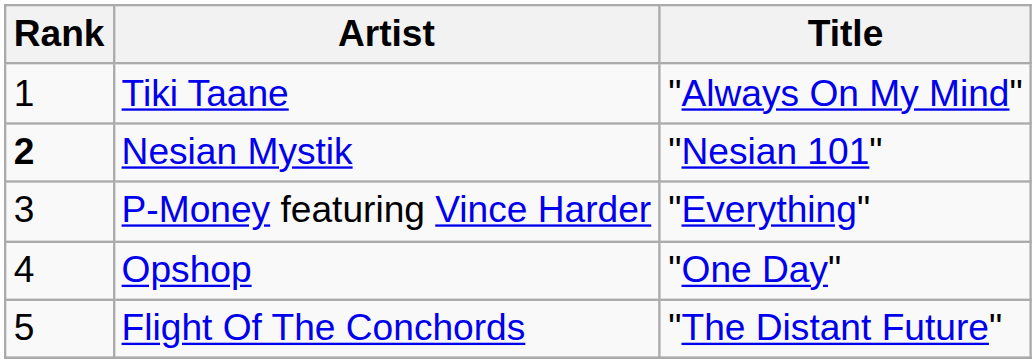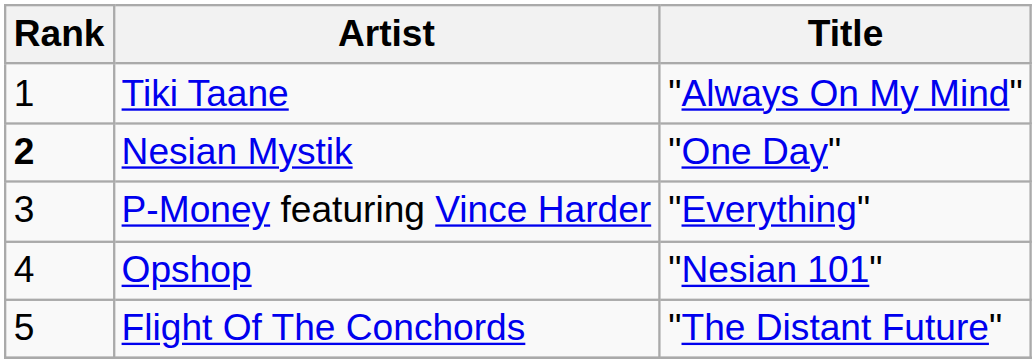Nesian Mystik | Title: "Nesian 101" -> "One Day"
Opshop | Title: "One Day" -> "Nesian 101"
